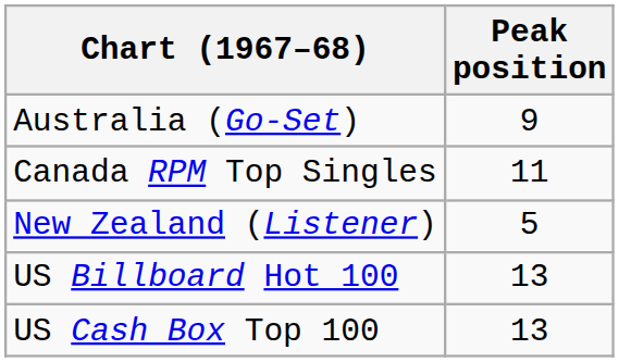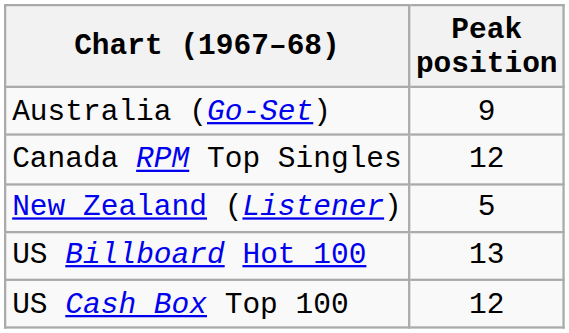Canada RPM Top Singles | Peak position: 11 -> 12
US Cash Box Top 100 | Peak position: 13 -> 12
